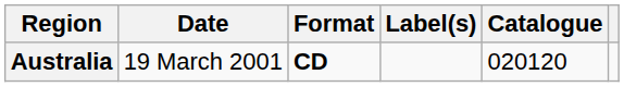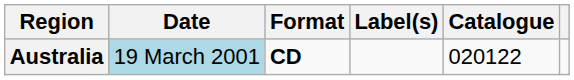Australia | Date: no background -> lightblue background
Australia | Catalogue: 020120 -> 020122
